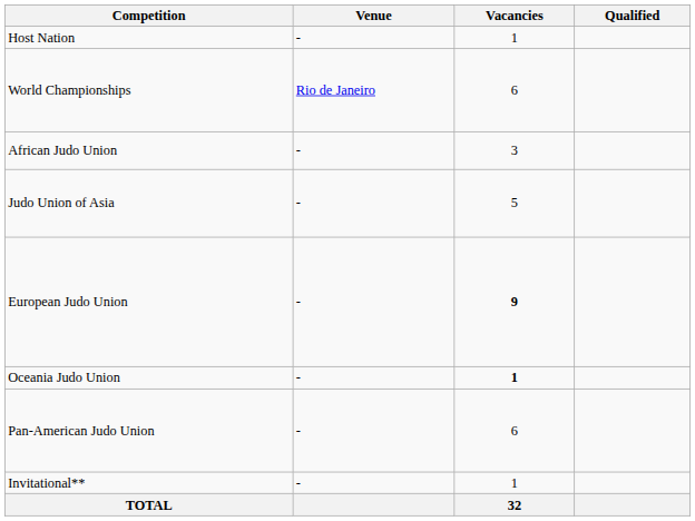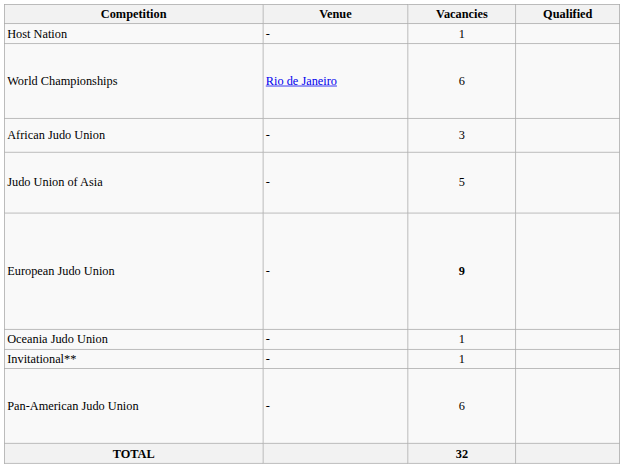Oceania Judo Union | Vacancies: bold -> normal
rows swapped: Pan-American Judo Union <-> Invitational**
